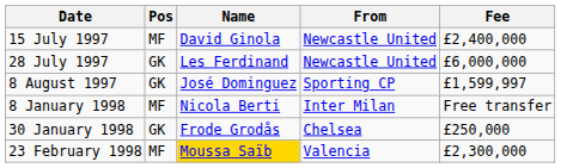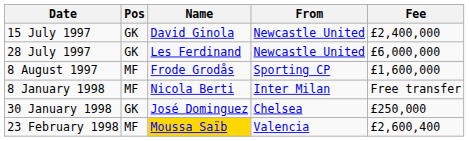15 July 1997 | Pos: MF -> GK
8 August 1997 | Pos: GK -> MF
8 August 1997 | Name: José Dominguez -> Frode Grodås
8 August 1997 | Fee: £1,599,997 -> £1,600,000
30 January 1998 | Name: Frode Grodås -> José Dominguez
23 February 1998 | Fee: £2,300,000 -> £2,600,400
